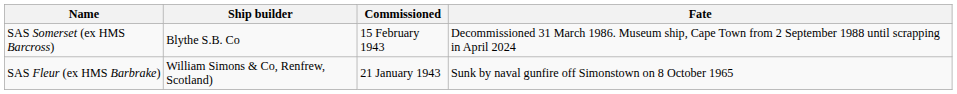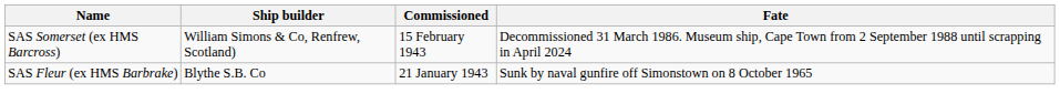SAS Somerset (ex HMS Barcross) | Ship builder: Blythe S.B. Co -> William Simons & Co, Renfrew, Scotland)
SAS Fleur (ex HMS Barbrake) | Ship builder: William Simons & Co, Renfrew, Scotland) -> Blythe S.B. Co
